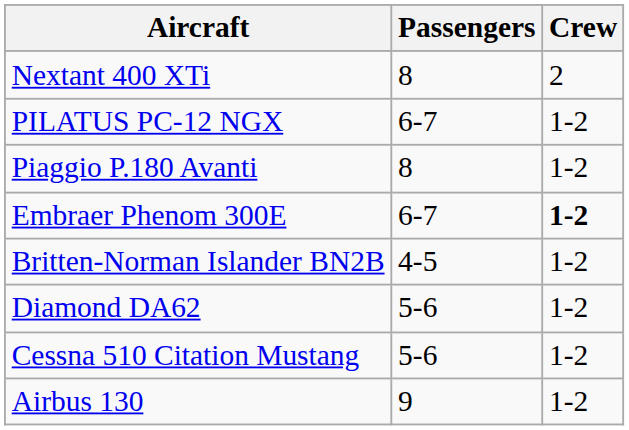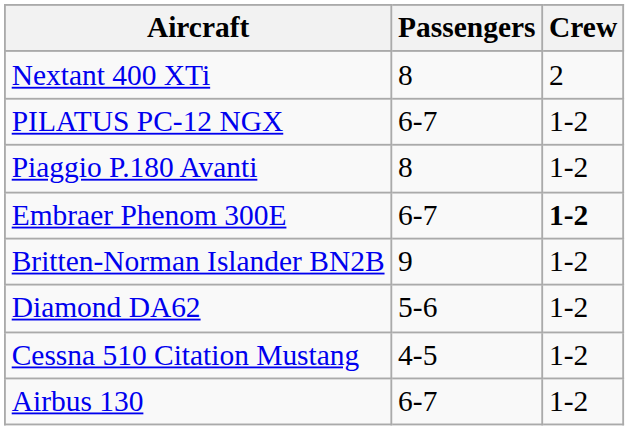Britten-Norman Islander BN2B | Passengers: 4-5 -> 9
Cessna 510 Citation Mustang | Passengers: 5-6 -> 4-5
Airbus 130 | Passengers: 9 -> 6-7
